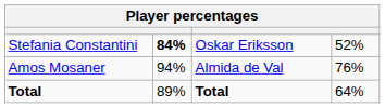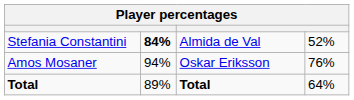Stefania Constantini | column 3: Oskar Eriksson -> Almida de Val
Amos Mosaner | column 3: Almida de Val -> Oskar Eriksson
